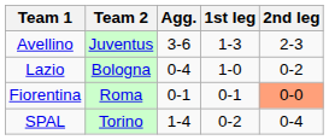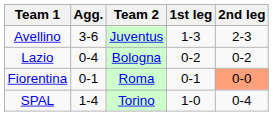columns swapped: Agg. <-> Team 2
Lazio | 1st leg: 1-0 -> 0-2
SPAL | 1st leg: 0-2 -> 1-0
